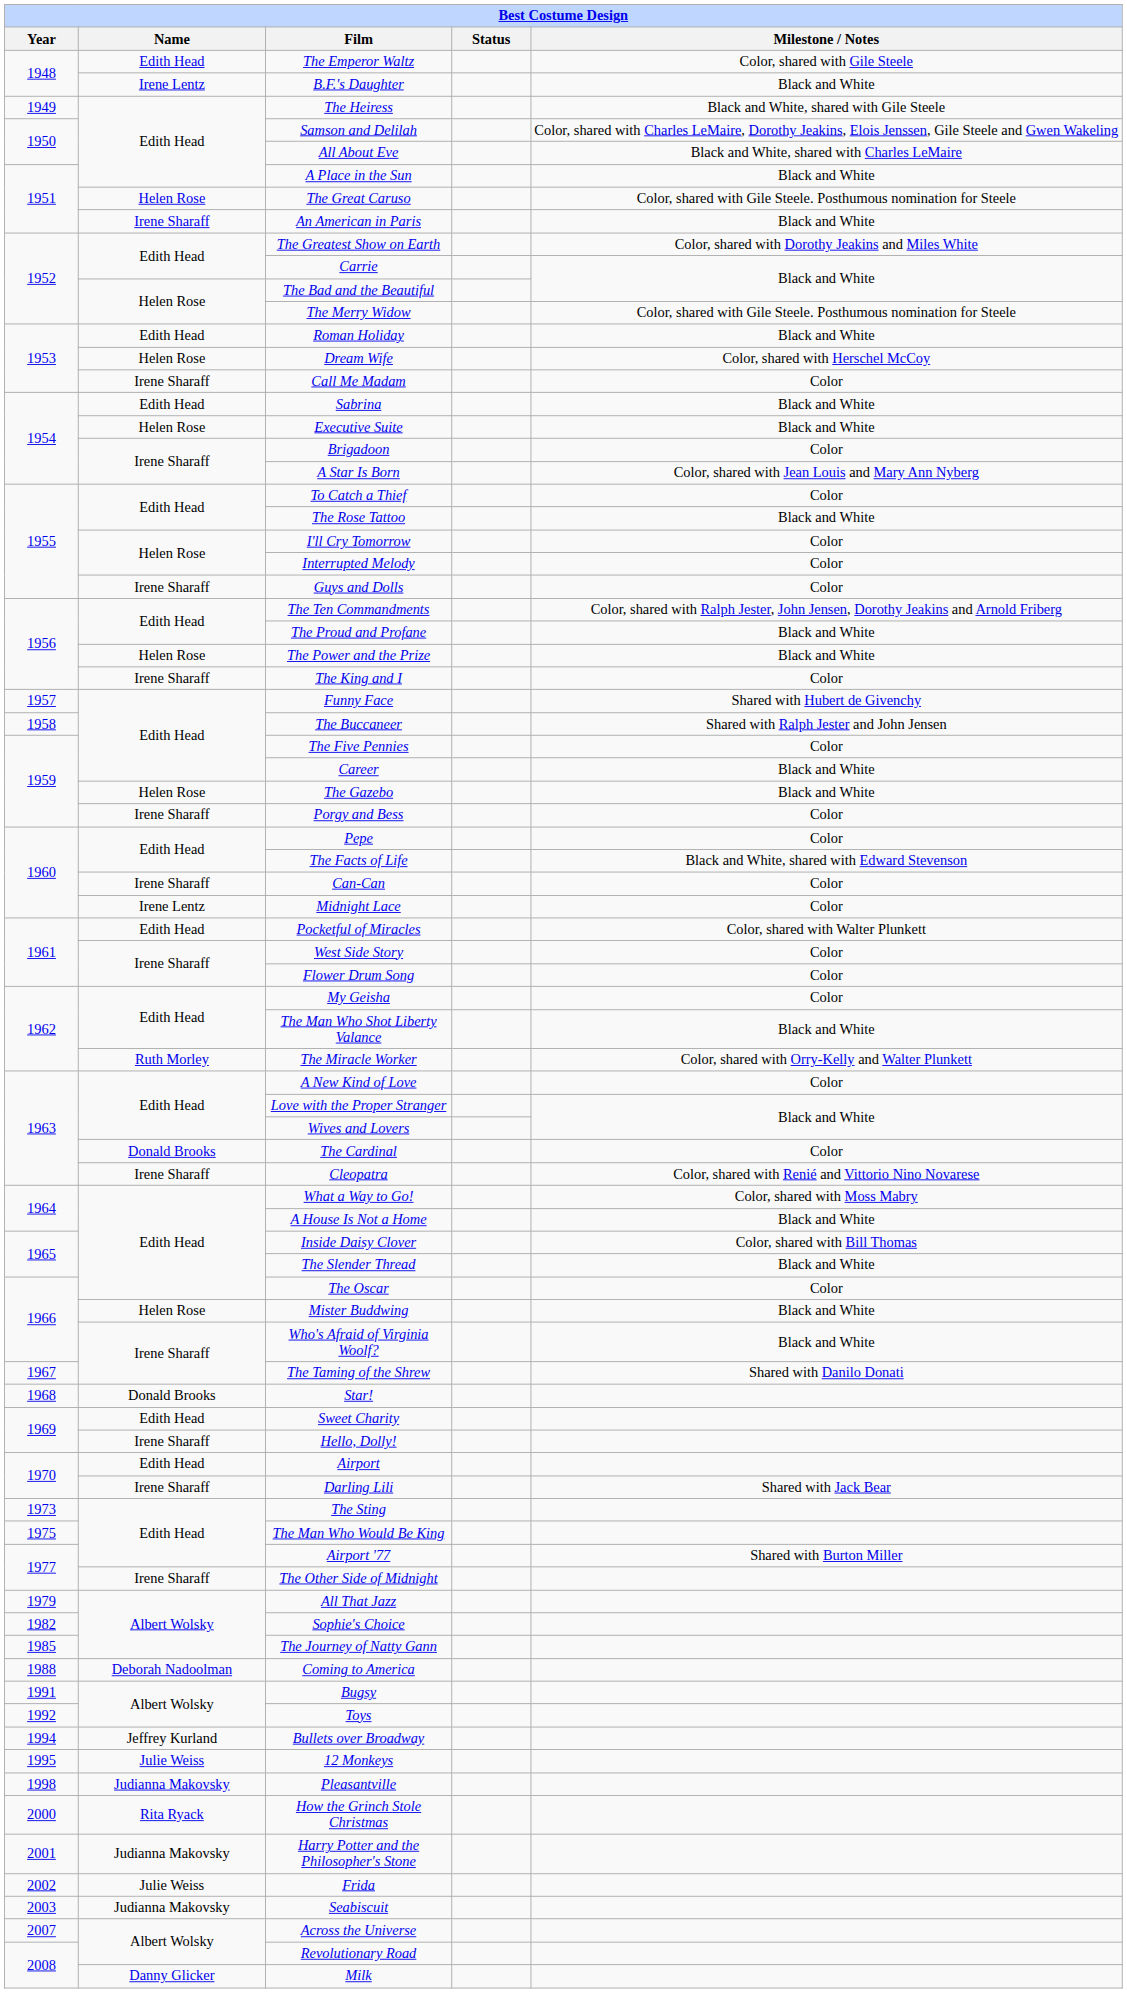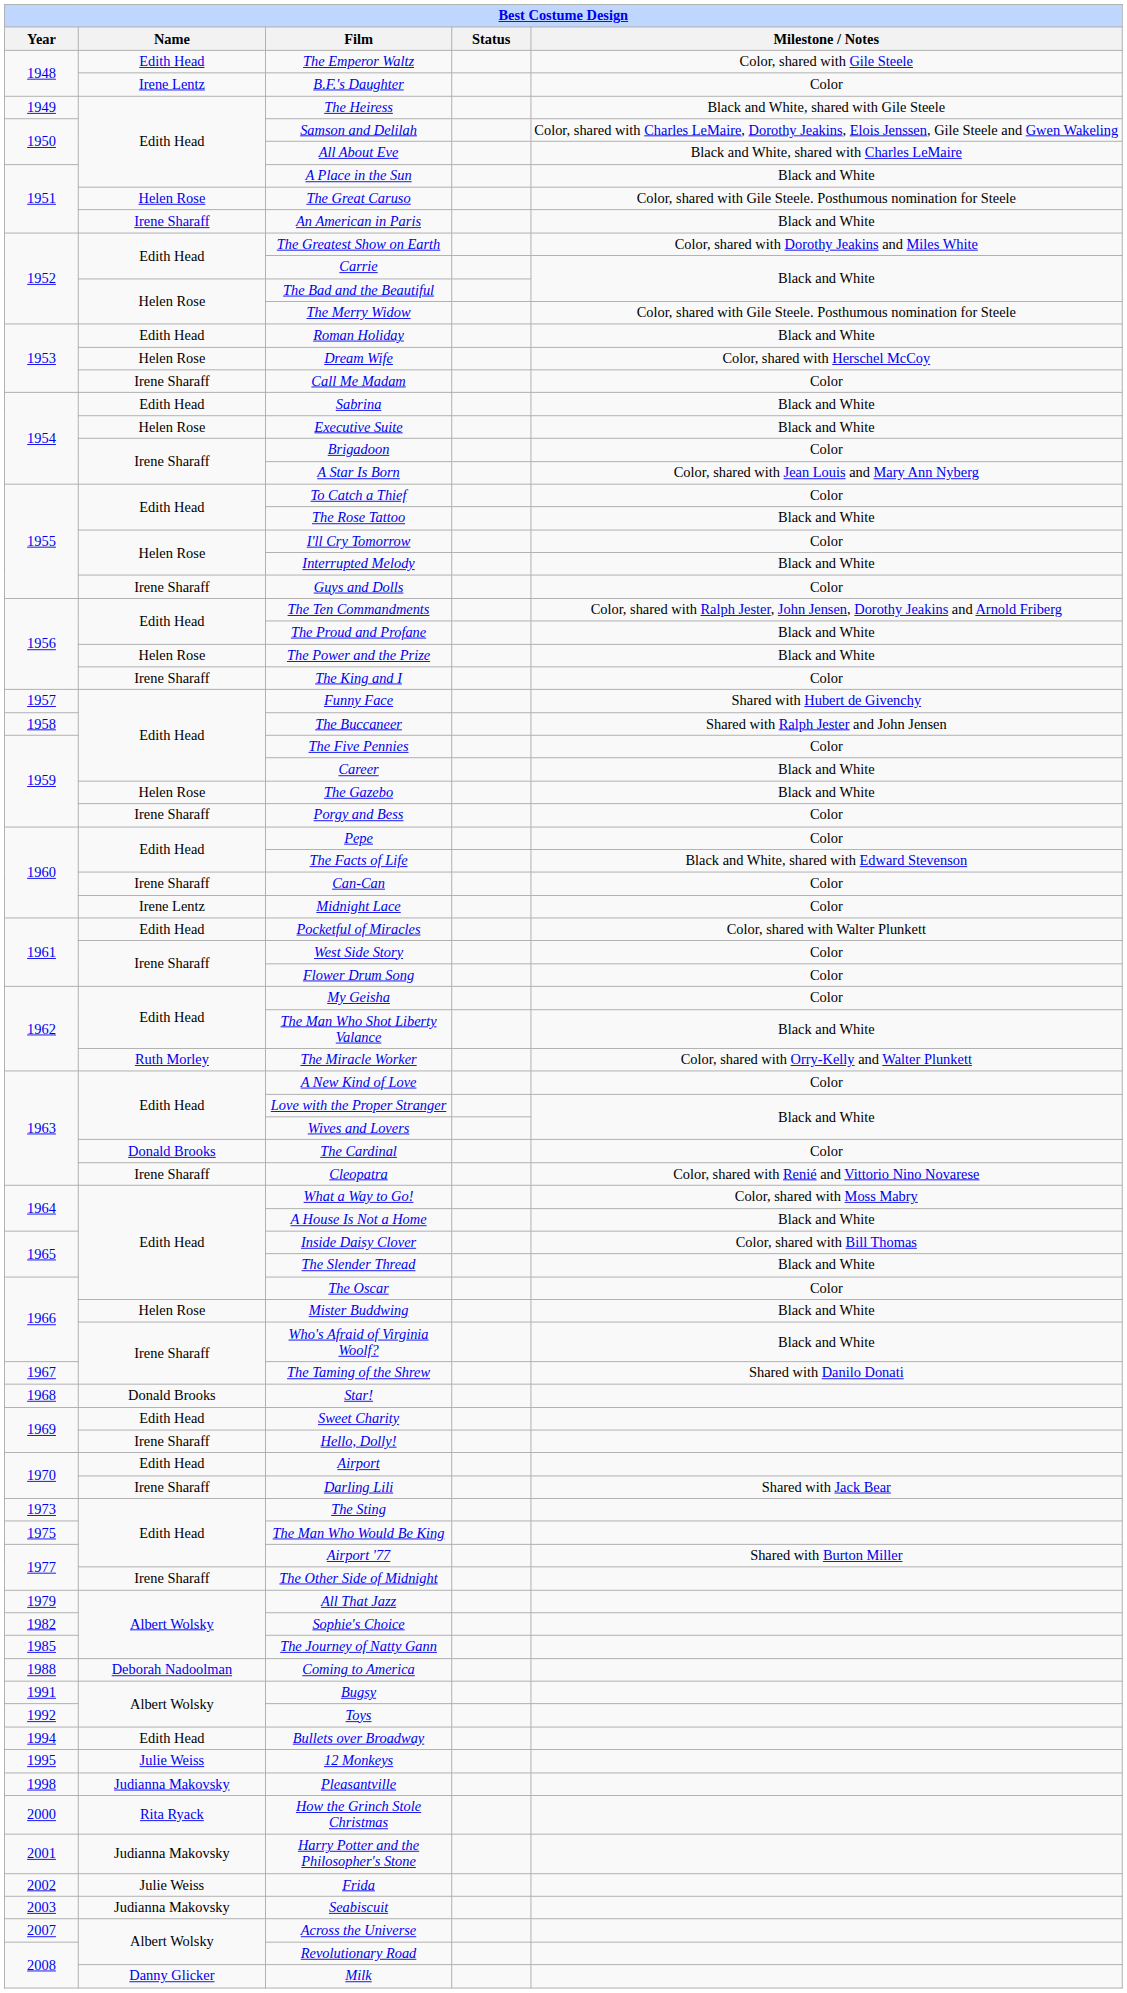B.F.'s Daughter | Milestone / Notes: Black and White -> Color
Interrupted Melody | Milestone / Notes: Color -> Black and White
Bullets over Broadway | Name: Jeffrey Kurland -> Edith Head
